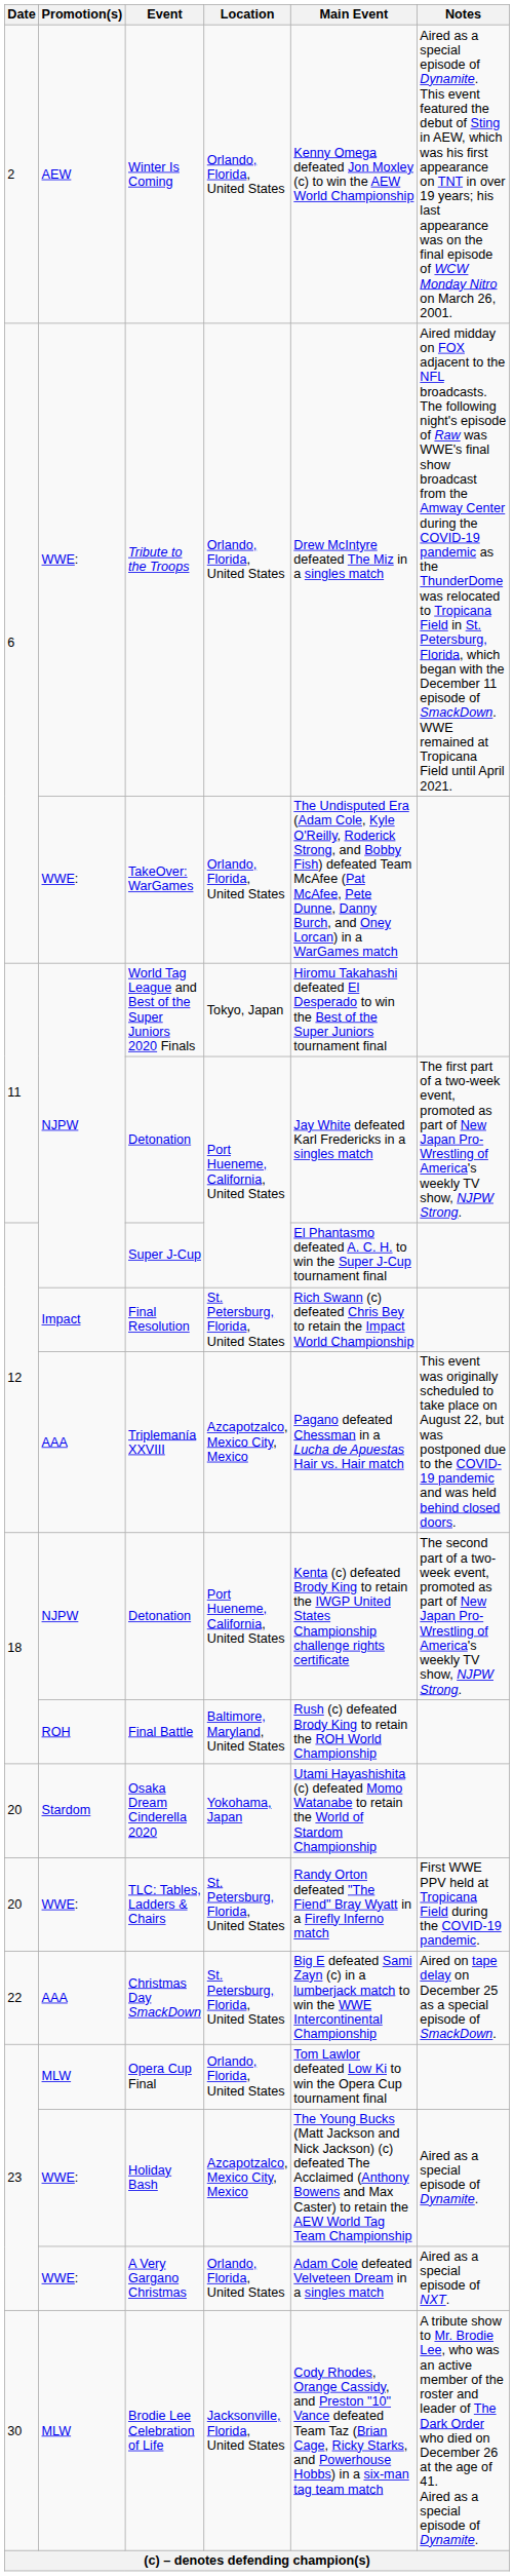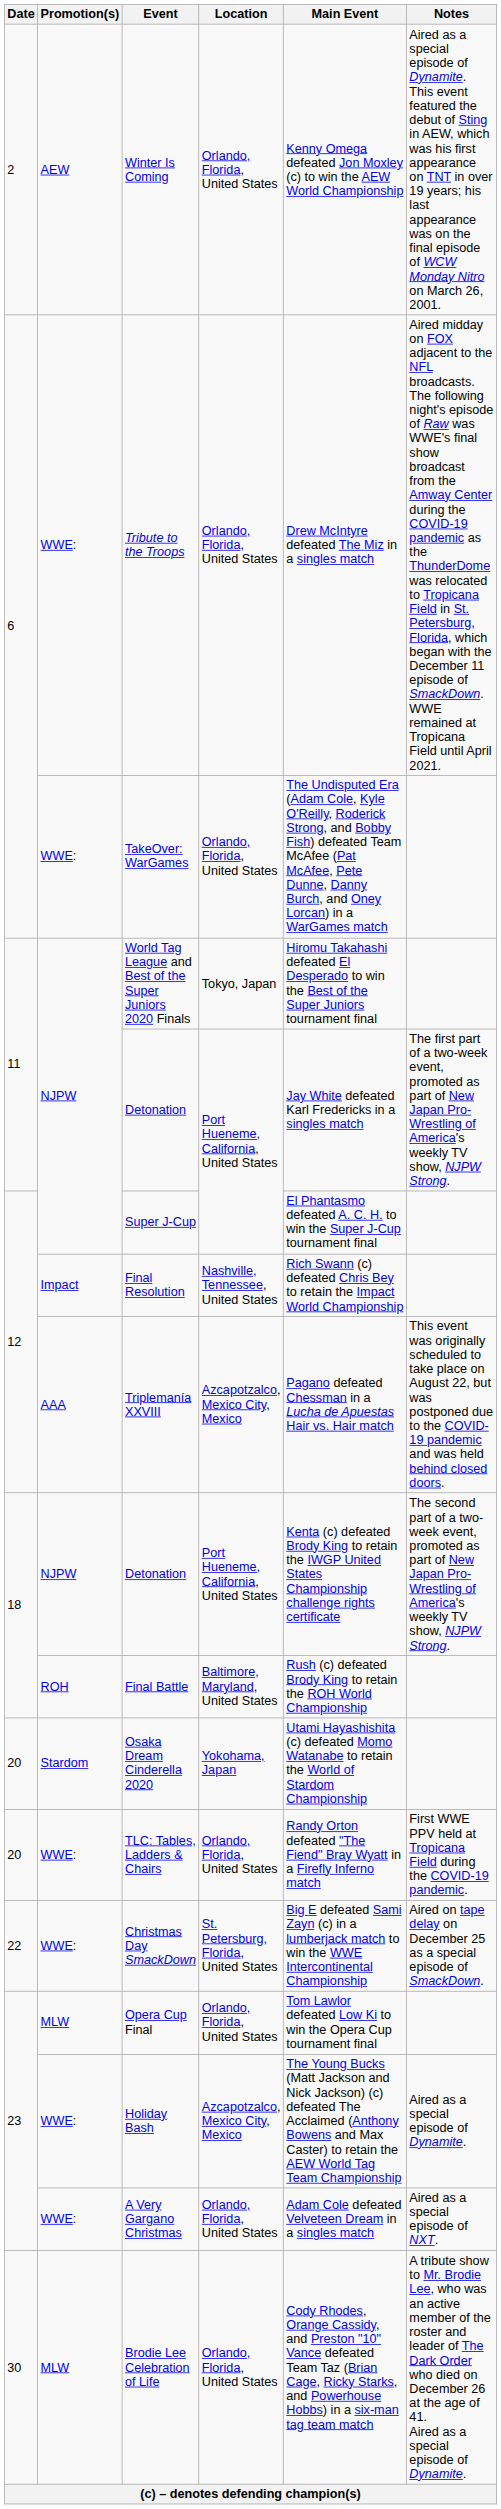Final Resolution | Location: St. Petersburg, Florida, United States -> Nashville, Tennessee, United States
TLC: Tables, Ladders & Chairs | Location: St. Petersburg, Florida, United States -> Orlando, Florida, United States
Christmas Day SmackDown | Promotion(s): AAA -> WWE:
Brodie Lee Celebration of Life | Location: Jacksonville, Florida, United States -> Orlando, Florida, United States
